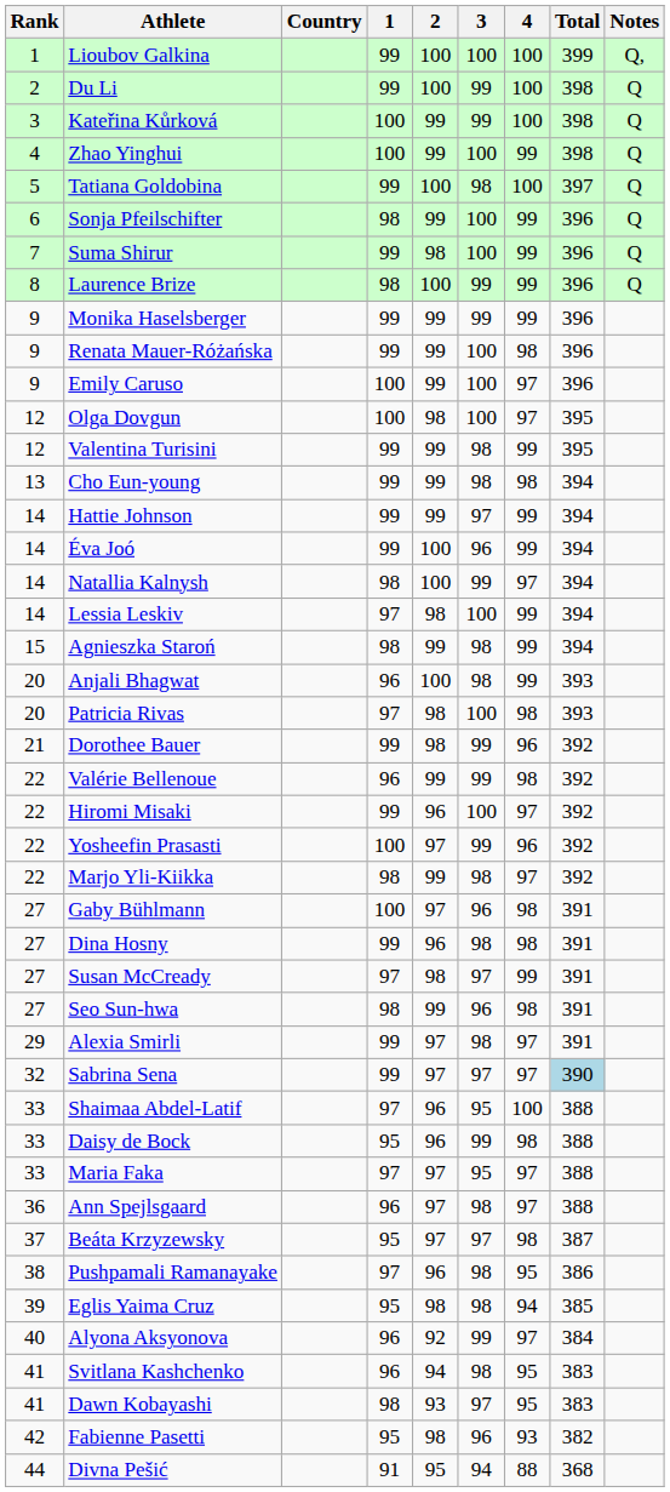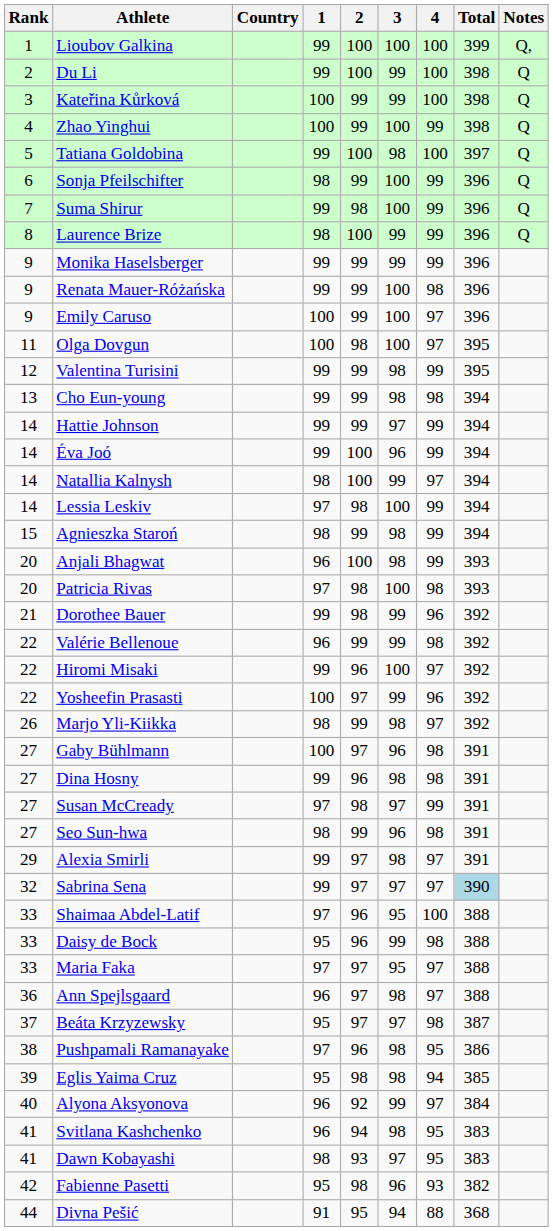Olga Dovgun | Rank: 12 -> 11
Marjo Yli-Kiikka | Rank: 22 -> 26
